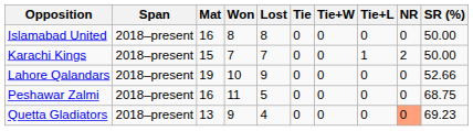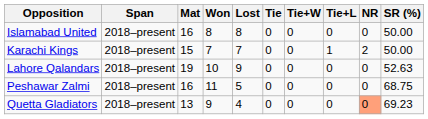Lahore Qalandars | SR (%): 52.66 -> 52.63
